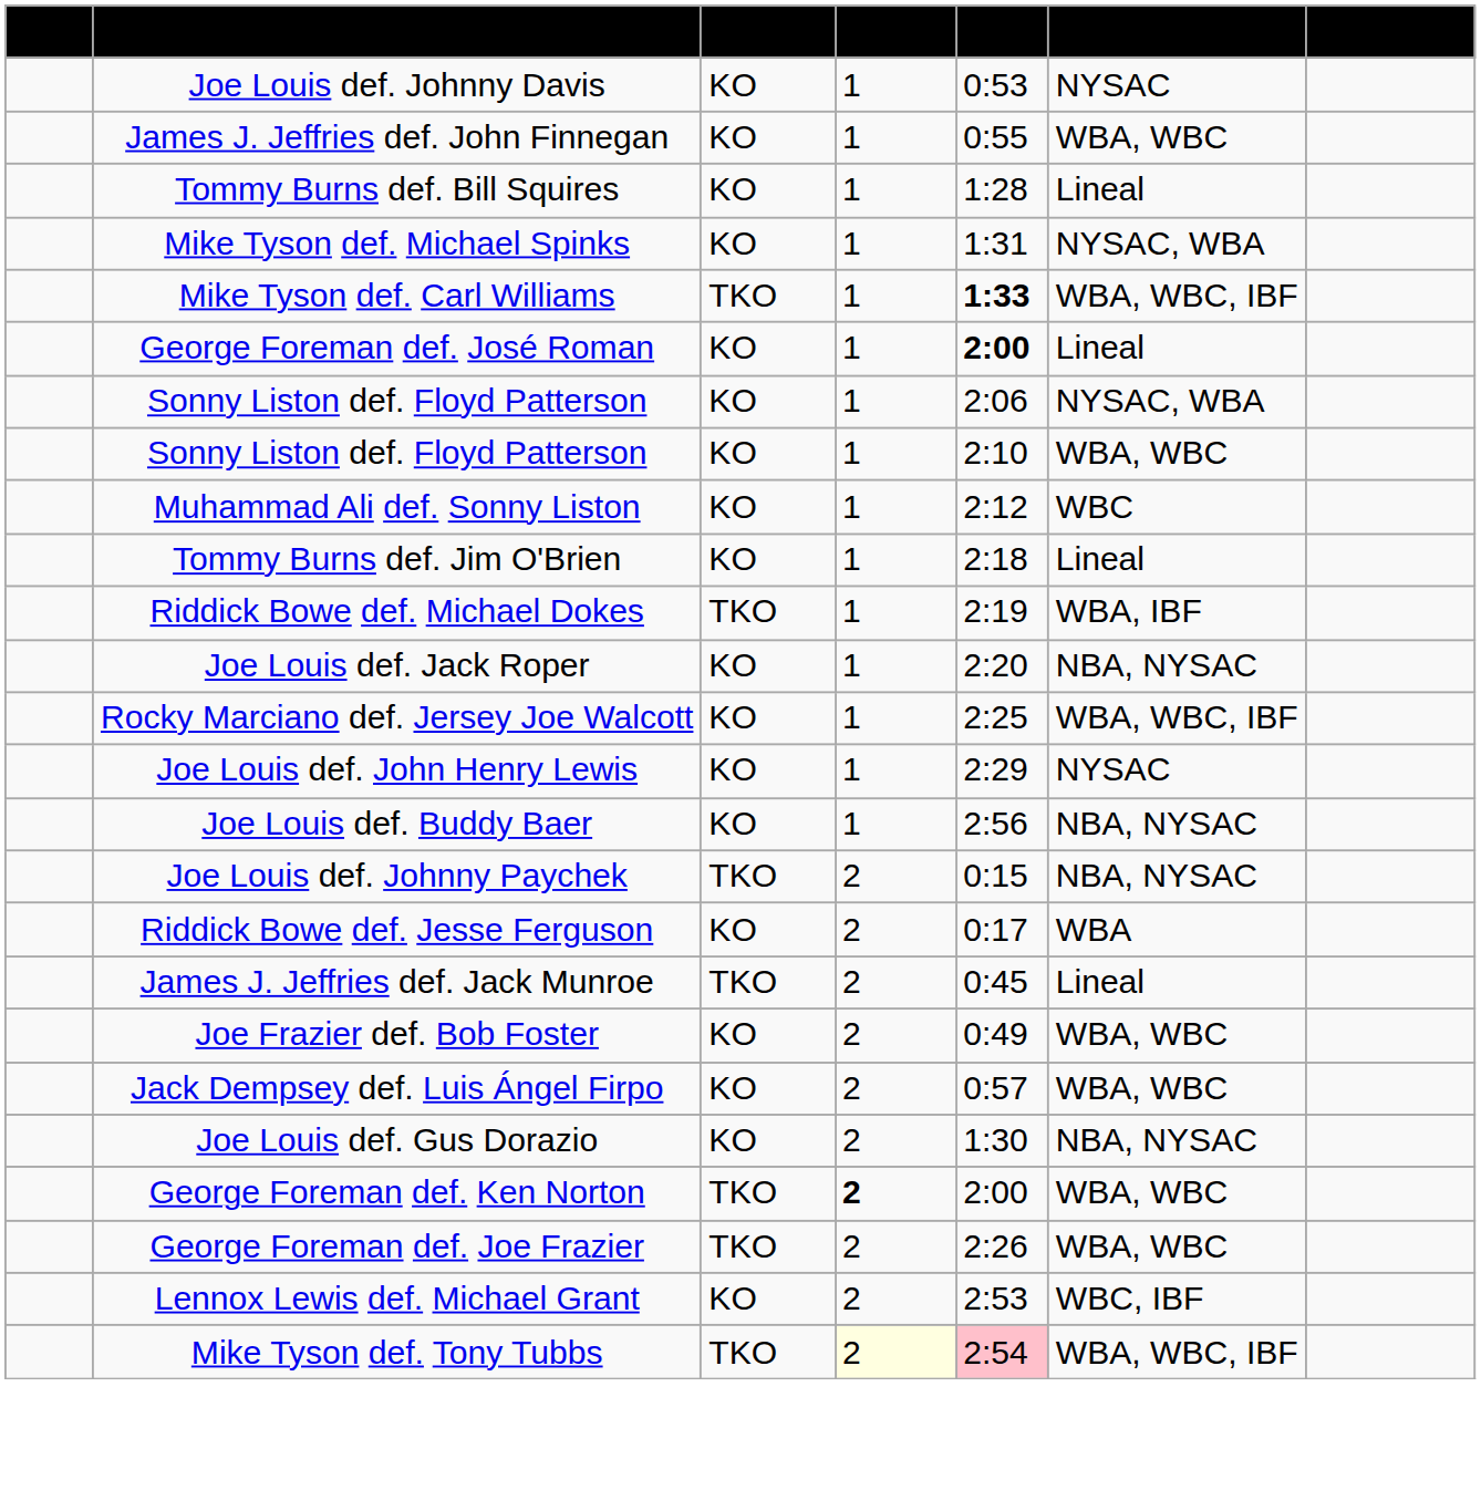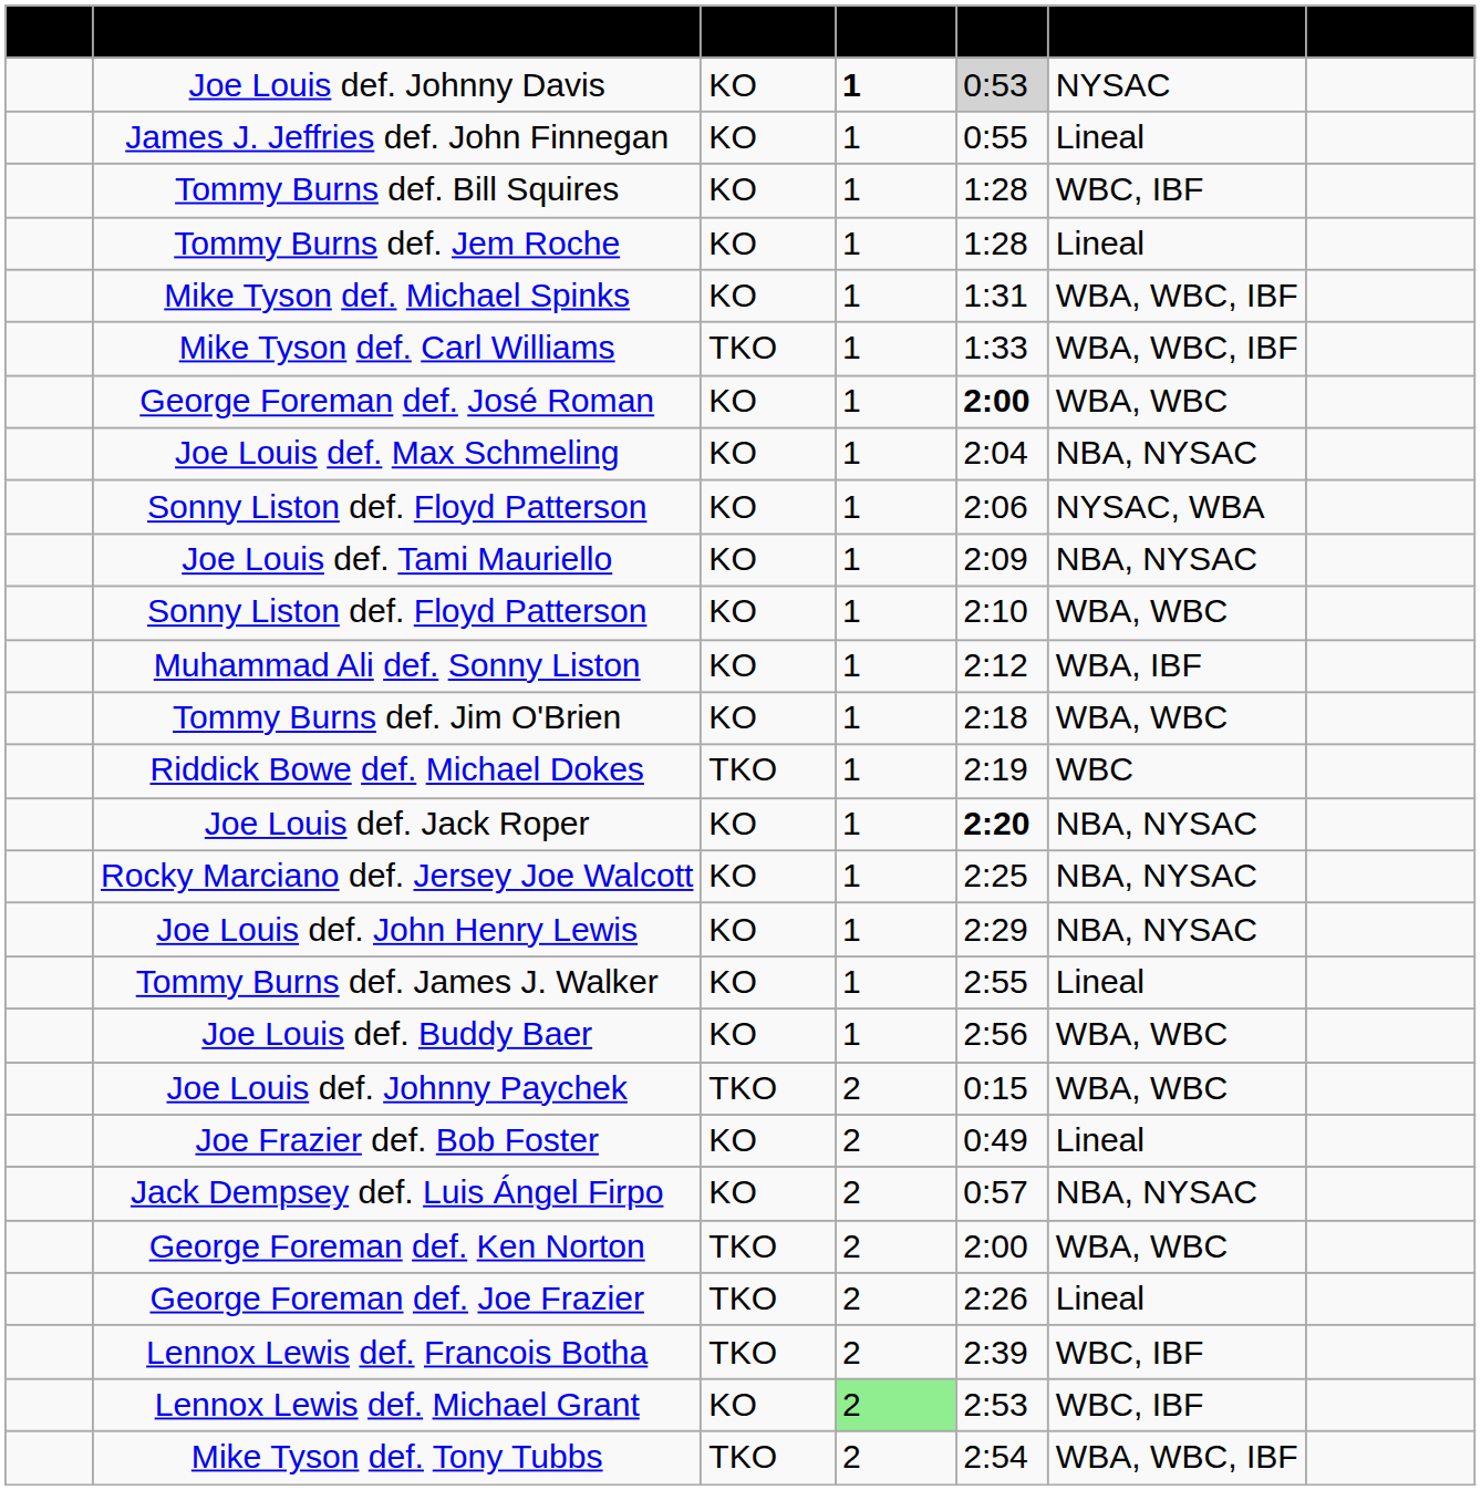Joe Louis def. Johnny Davis | Round: normal -> bold
Joe Louis def. Johnny Davis | Time: no background -> lightgrey background
James J. Jeffries def. John Finnegan | Title: WBA, WBC -> Lineal
Tommy Burns def. Bill Squires | Title: Lineal -> WBC, IBF
+ row: Tommy Burns def. Jem Roche | KO | 1 | 1:28 | Lineal
Mike Tyson def. Michael Spinks | Title: NYSAC, WBA -> WBA, WBC, IBF
Mike Tyson def. Carl Williams | Time: bold -> normal
George Foreman def. José Roman | Title: Lineal -> WBA, WBC
+ row: Joe Louis def. Max Schmeling | KO | 1 | 2:04 | NBA, NYSAC
+ row: Joe Louis def. Tami Mauriello | KO | 1 | 2:09 | NBA, NYSAC
Muhammad Ali def. Sonny Liston | Title: WBC -> WBA, IBF
Tommy Burns def. Jim O'Brien | Title: Lineal -> WBA, WBC
Riddick Bowe def. Michael Dokes | Title: WBA, IBF -> WBC
Joe Louis def. Jack Roper | Time: normal -> bold
Rocky Marciano def. Jersey Joe Walcott | Title: WBA, WBC, IBF -> NBA, NYSAC
Joe Louis def. John Henry Lewis | Title: NYSAC -> NBA, NYSAC
+ row: Tommy Burns def. James J. Walker | KO | 1 | 2:55 | Lineal
Joe Louis def. Buddy Baer | Title: NBA, NYSAC -> WBA, WBC
Joe Louis def. Johnny Paychek | Title: NBA, NYSAC -> WBA, WBC
- row: Riddick Bowe def. Jesse Ferguson | KO | 2 | 0:17 | WBA
- row: James J. Jeffries def. Jack Munroe | TKO | 2 | 0:45 | Lineal
Joe Frazier def. Bob Foster | Title: WBA, WBC -> Lineal
Jack Dempsey def. Luis Ángel Firpo | Title: WBA, WBC -> NBA, NYSAC
- row: Joe Louis def. Gus Dorazio | KO | 2 | 1:30 | NBA, NYSAC
George Foreman def. Ken Norton | Round: bold -> normal
George Foreman def. Joe Frazier | Title: WBA, WBC -> Lineal
+ row: Lennox Lewis def. Francois Botha | TKO | 2 | 2:39 | WBC, IBF
Lennox Lewis def. Michael Grant | Round: no background -> lightgreen background
Mike Tyson def. Tony Tubbs | Round: lightyellow background -> no background
Mike Tyson def. Tony Tubbs | Time: pink background -> no background
